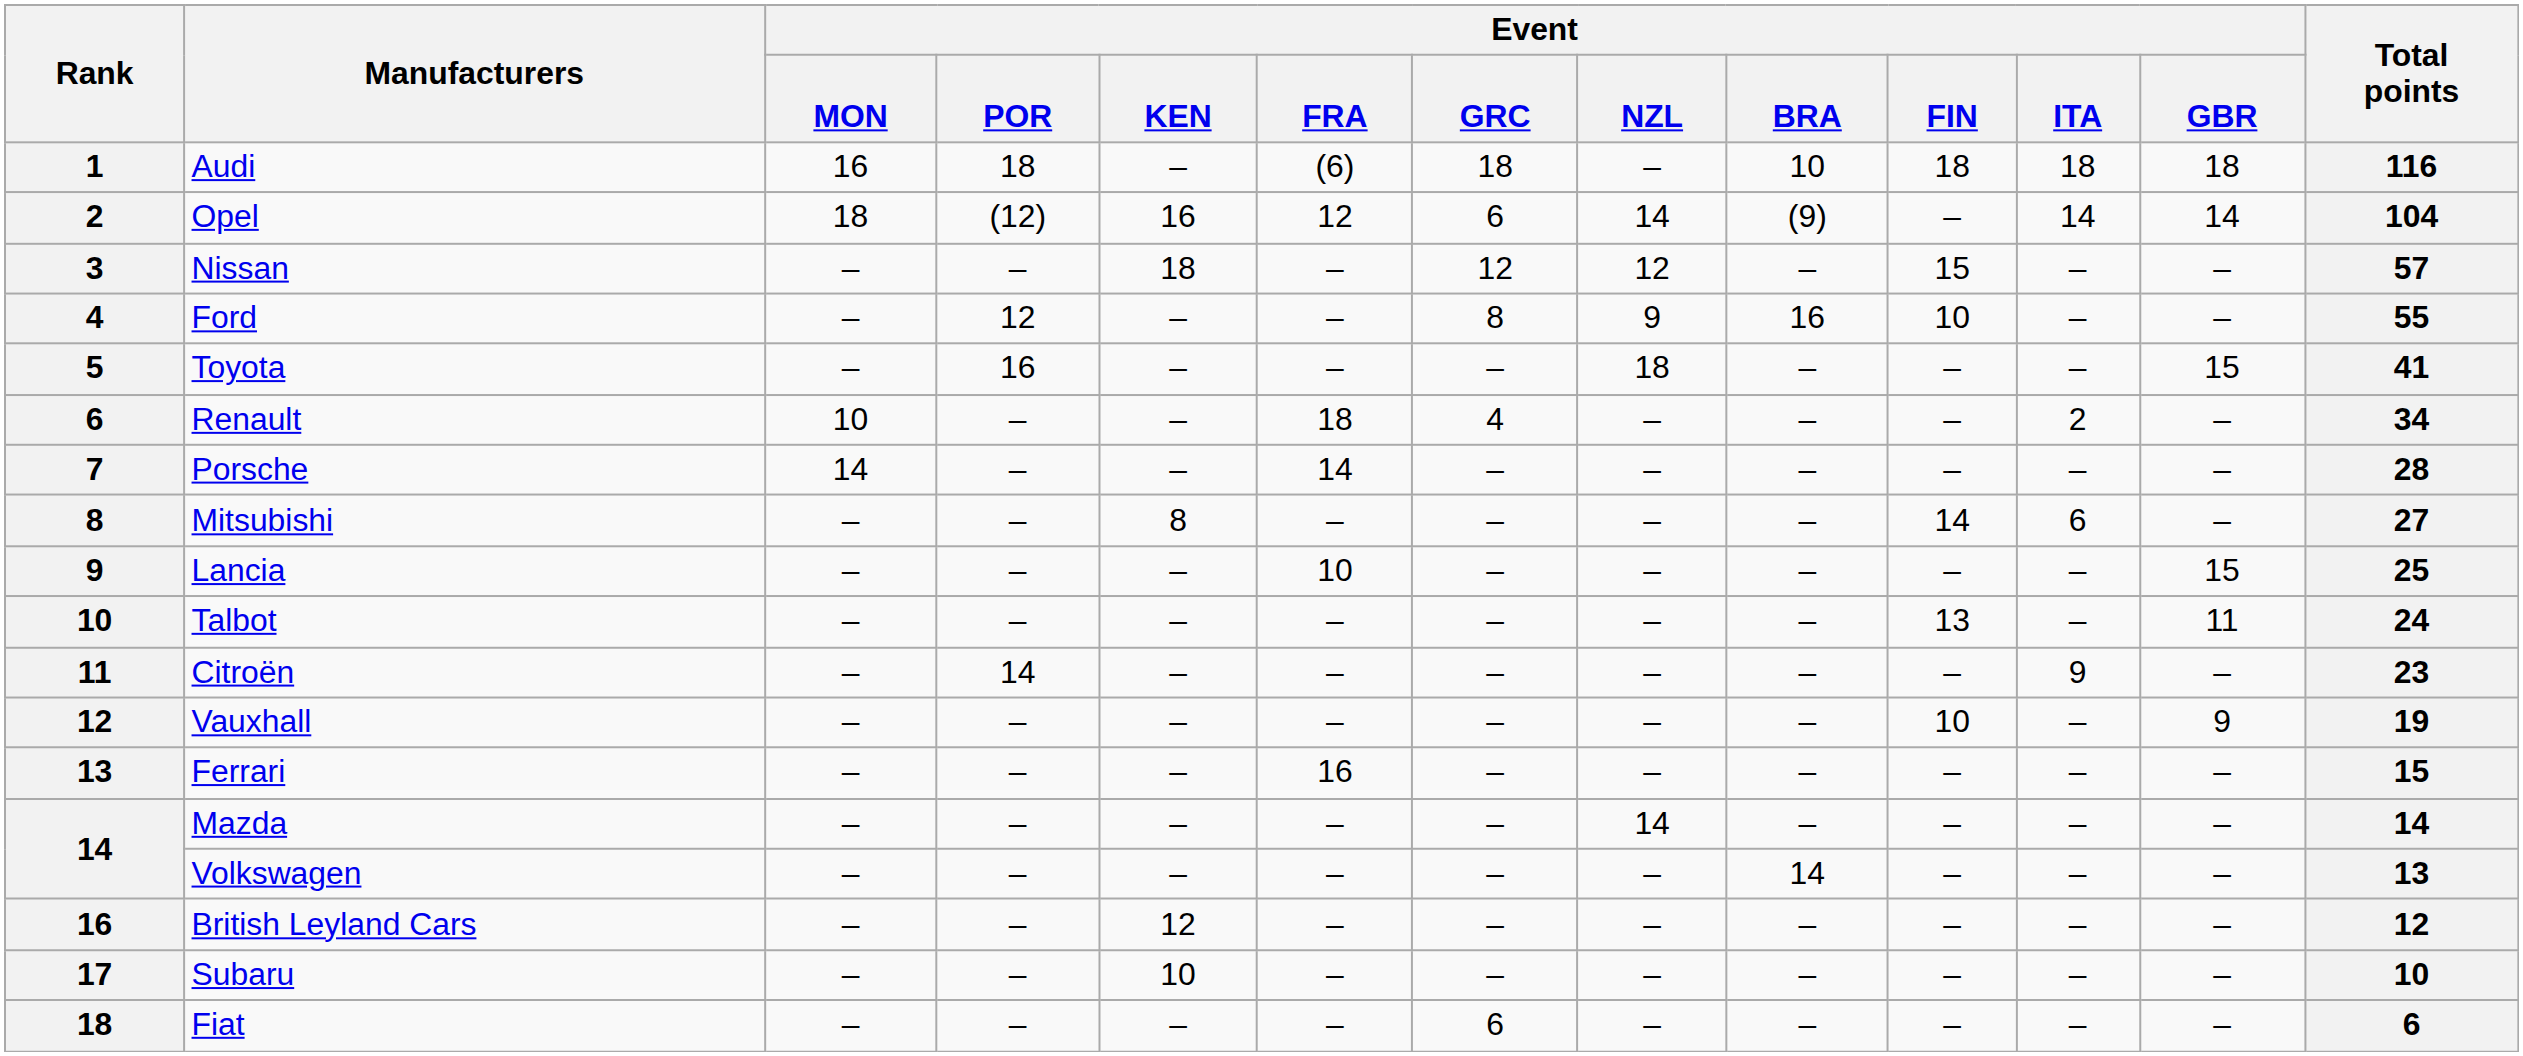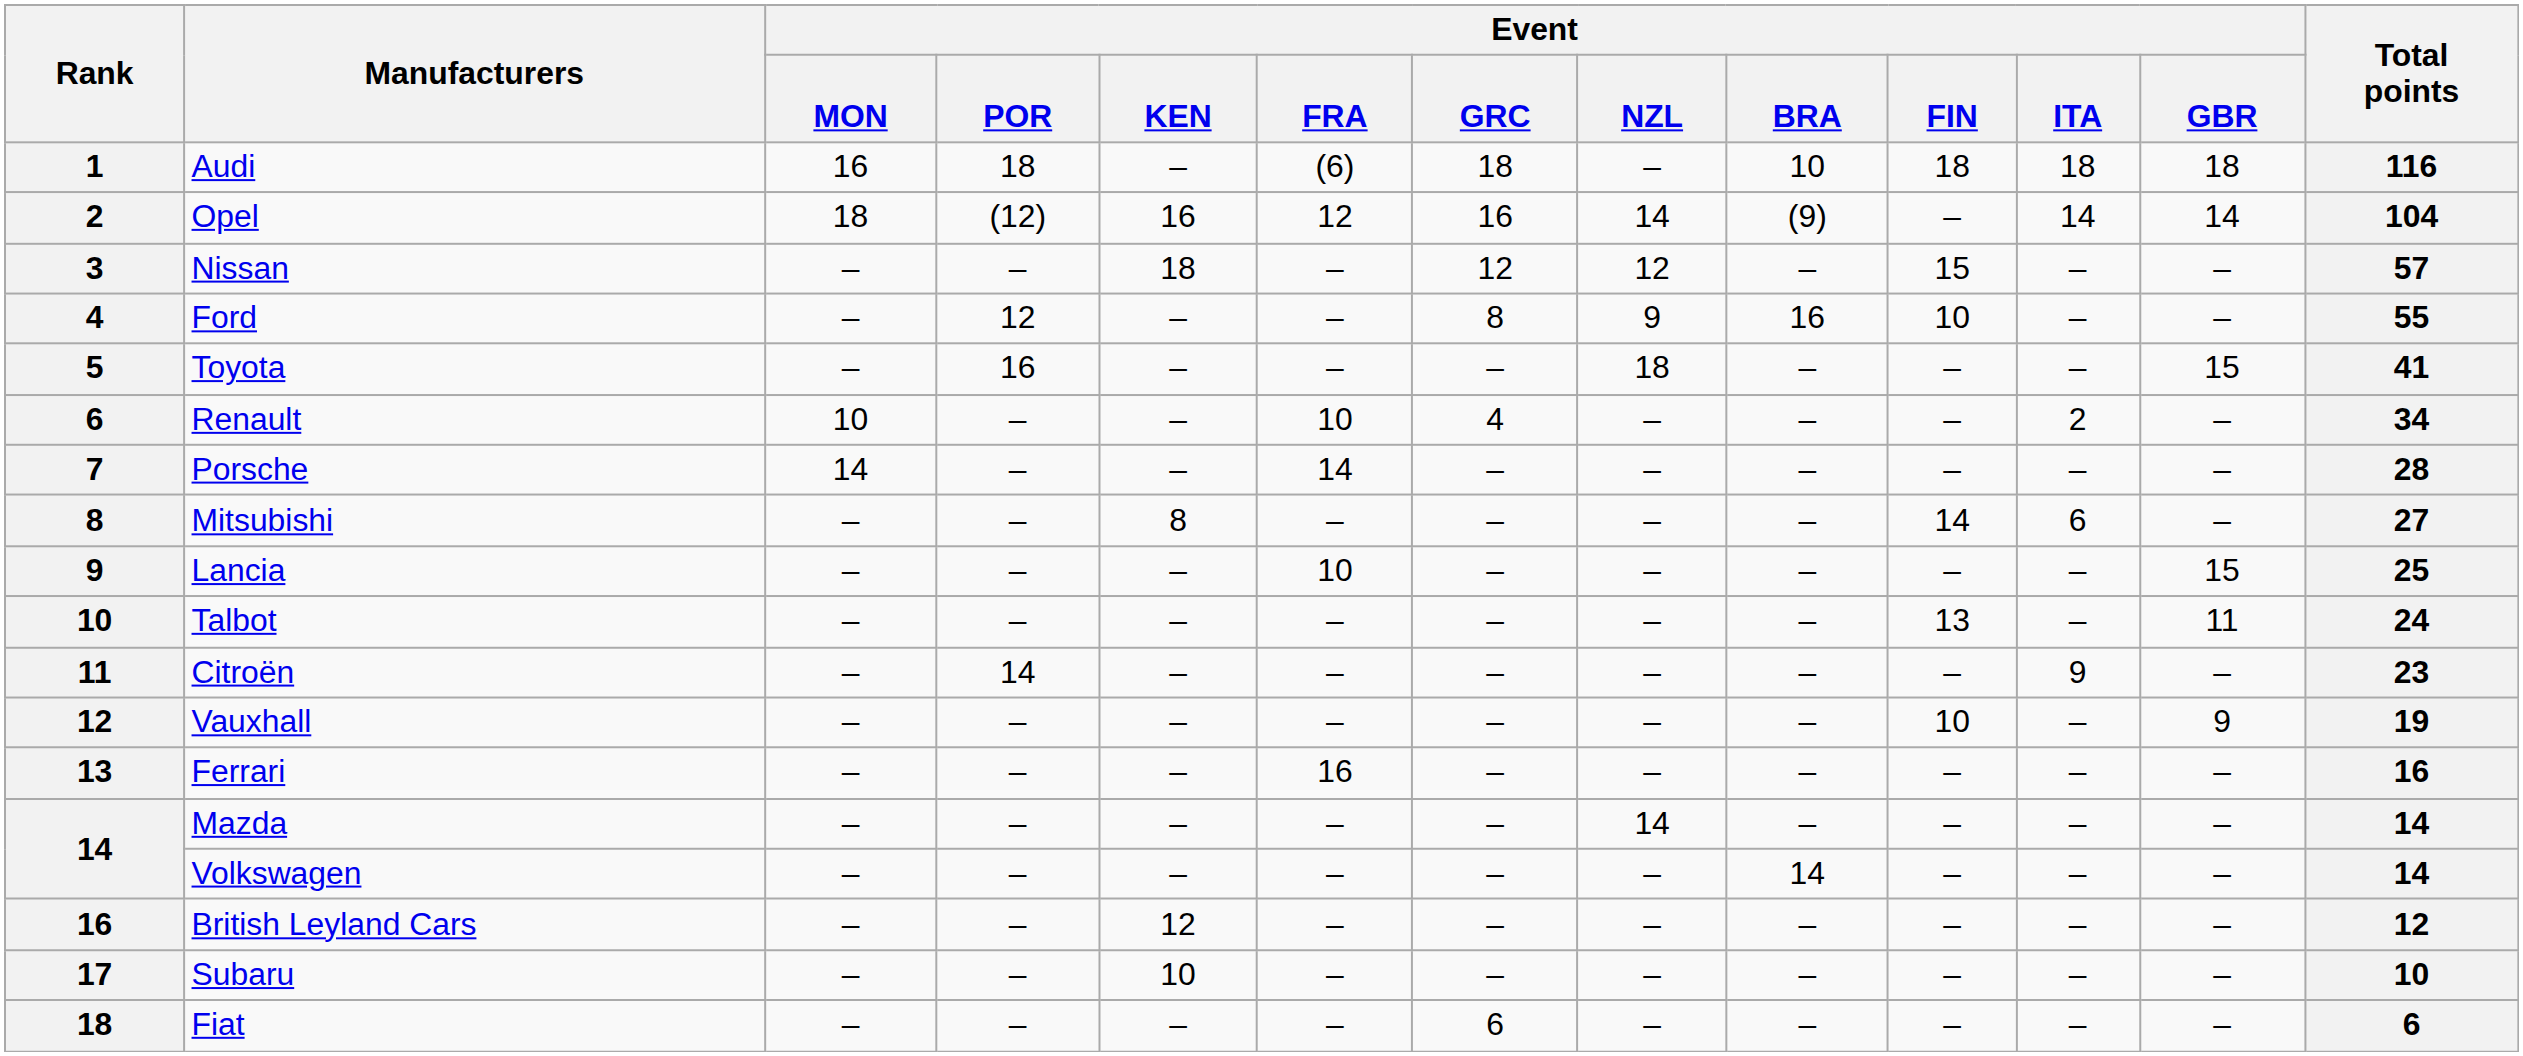Opel | Event / GRC: 6 -> 16
Renault | Event / FRA: 18 -> 10
Ferrari | Total points: 15 -> 16
Volkswagen | Total points: 13 -> 14
